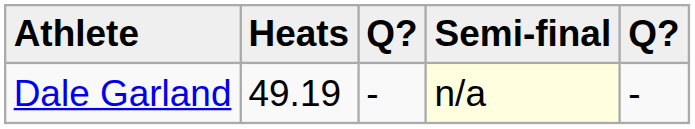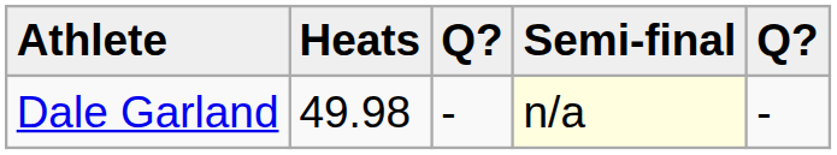Dale Garland | Heats: 49.19 -> 49.98
